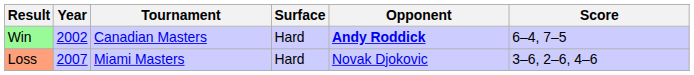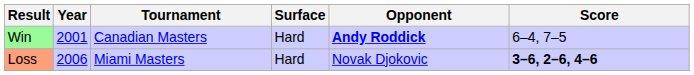Win | Year: 2002 -> 2001
Loss | Year: 2007 -> 2006
Loss | Score: normal -> bold
